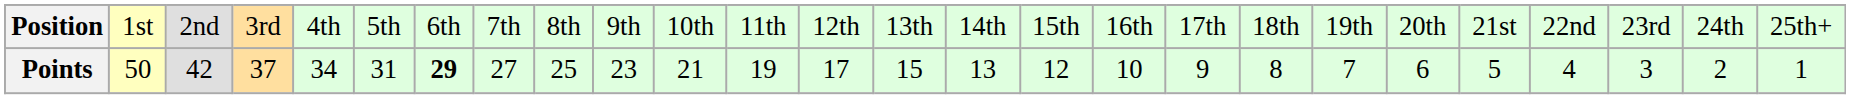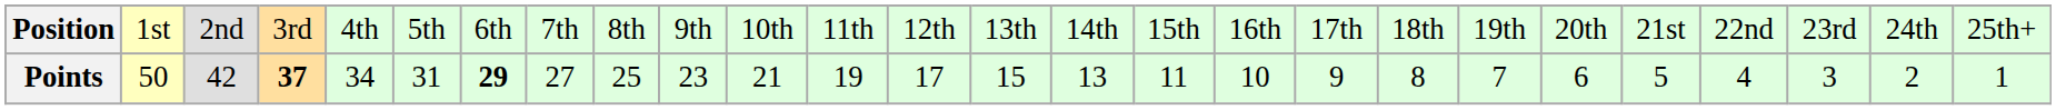Points | column 4: normal -> bold
Points | column 16: 12 -> 11
